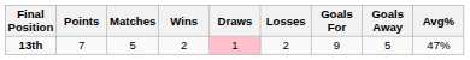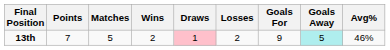13th | Goals Away: no background -> paleturquoise background
13th | Avg%: 47% -> 46%
